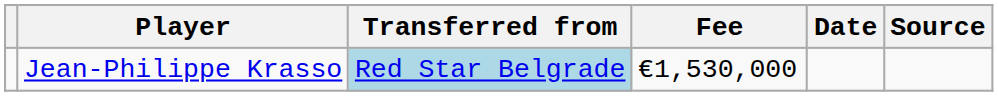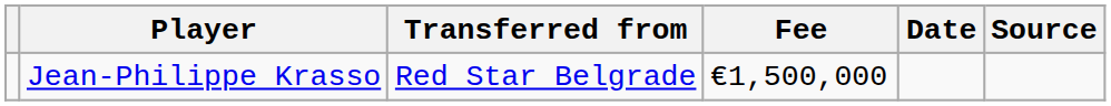Jean-Philippe Krasso | Transferred from: lightblue background -> no background
Jean-Philippe Krasso | Fee: €1,530,000 -> €1,500,000
